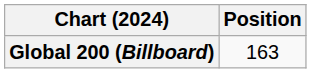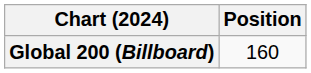Global 200 (Billboard) | Position: 163 -> 160
